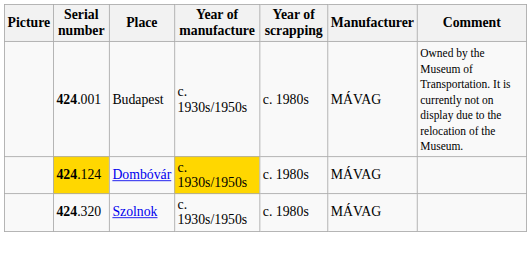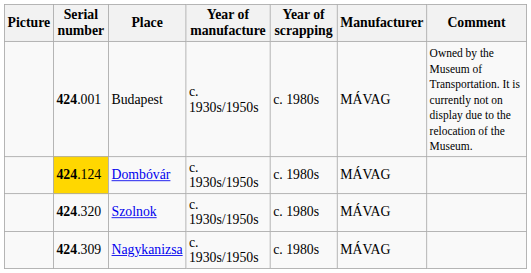Dombóvár | Year of manufacture: gold background -> no background
+ row: 424.309 | Nagykanizsa | c. 1930s/1950s | c. 1980s | MÁVAG
